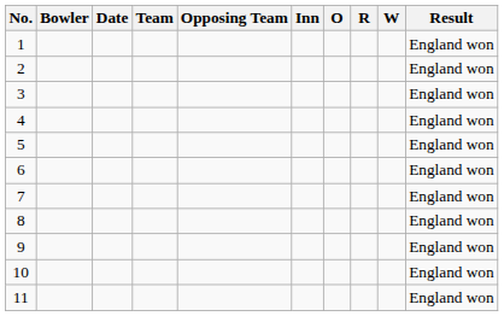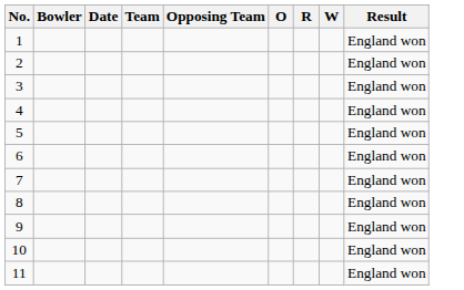- column: Inn
